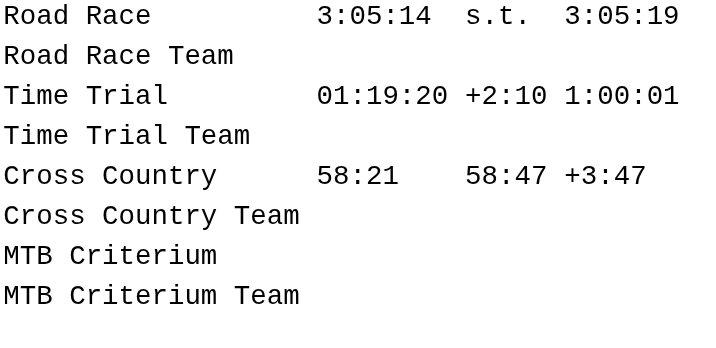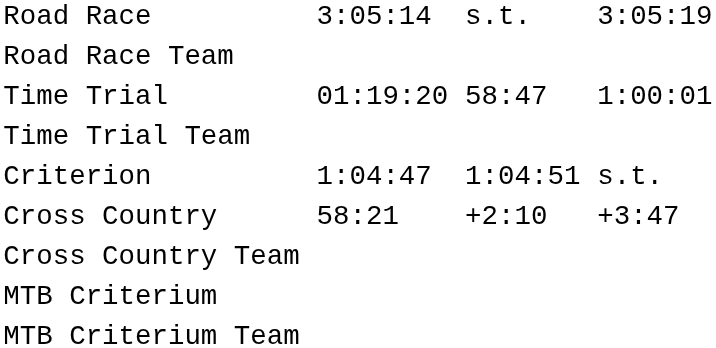Time Trial | column 5: +2:10 -> 58:47
+ row: Criterion | 1:04:47 | 1:04:51 | s.t.
Cross Country | column 5: 58:47 -> +2:10
